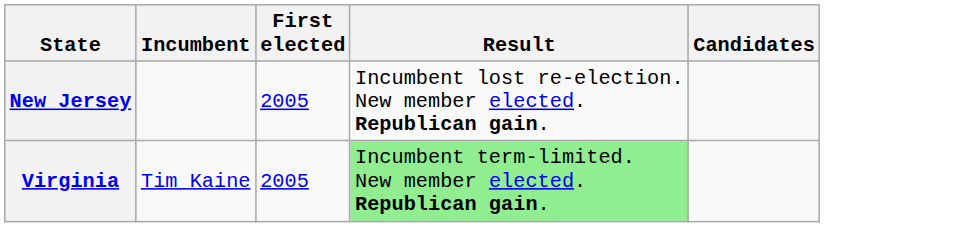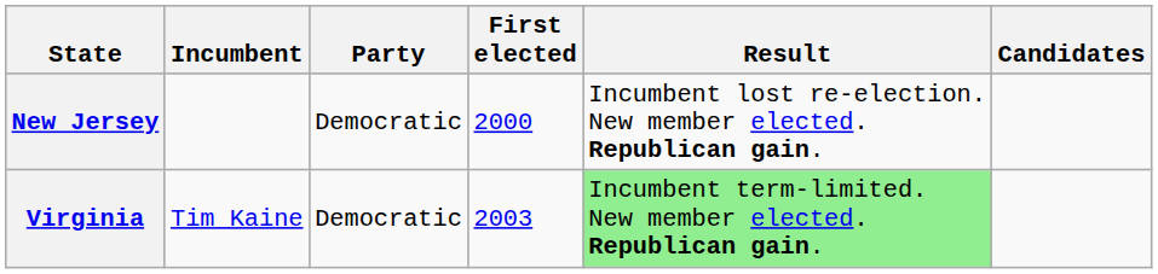+ column: Party | Democratic | Democratic
New Jersey | First elected: 2005 -> 2000
Virginia | First elected: 2005 -> 2003
